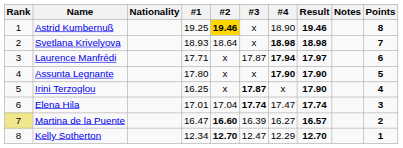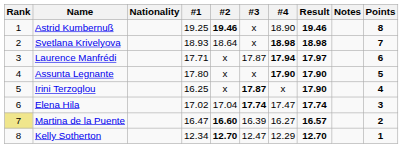Astrid Kumbernuß | #2: gold background -> no background
Elena Hila | #1: 17.01 -> 17.02
